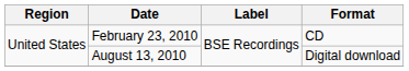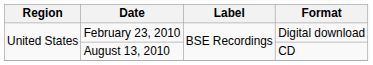February 23, 2010 | Format: CD -> Digital download
August 13, 2010 | Format: Digital download -> CD
